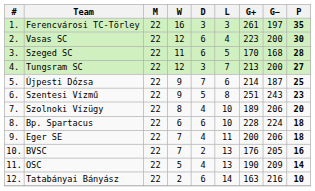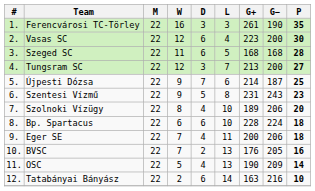Ferencvárosi TC-Törley | G−: 197 -> 190
Szeged SC | G+: 170 -> 168
Szentesi Vízmű | G+: 251 -> 231
